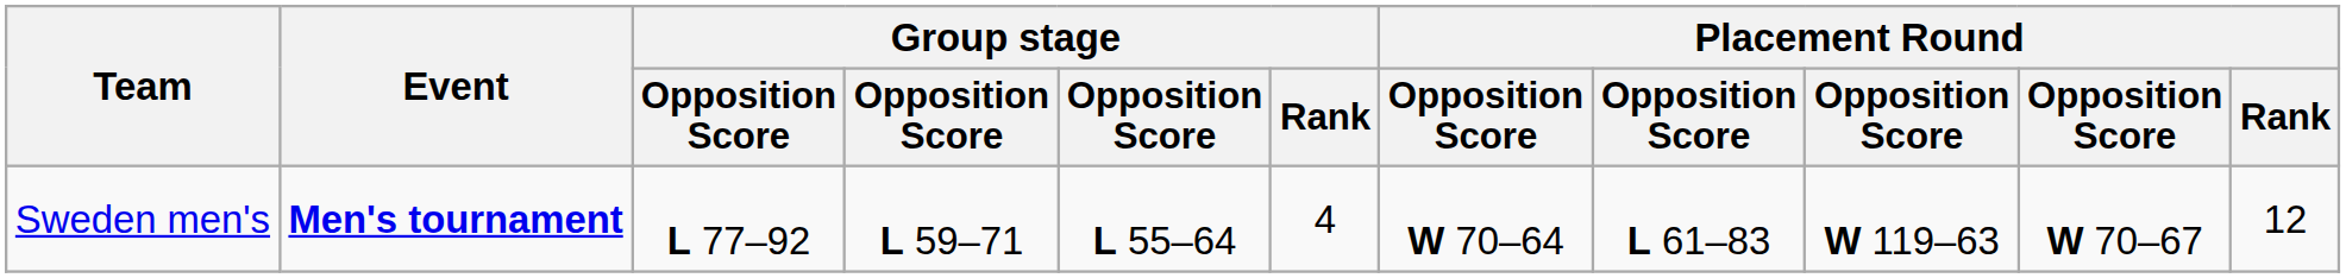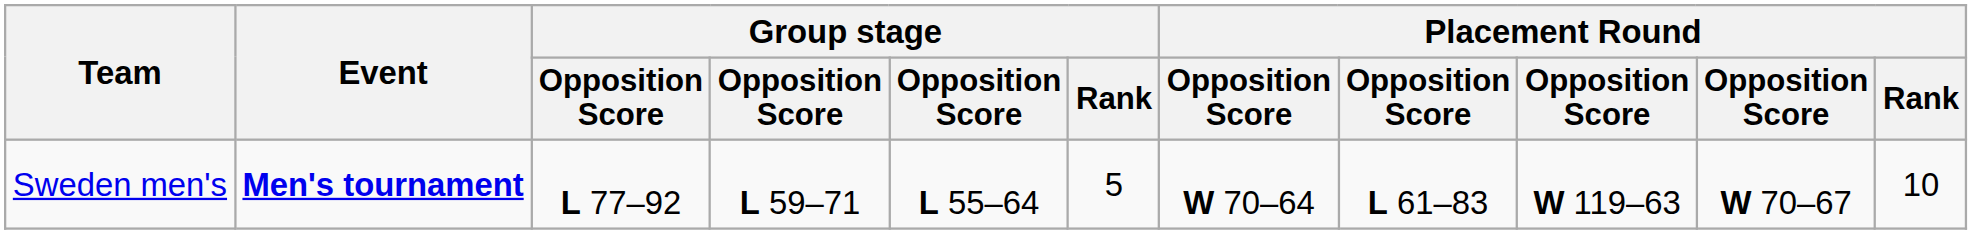Sweden men's | Group stage / Rank: 4 -> 5
Sweden men's | Placement Round / Rank: 12 -> 10
